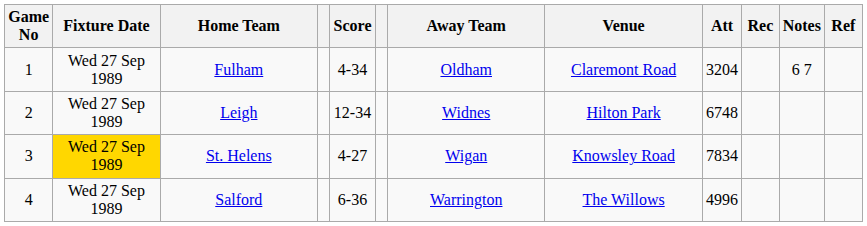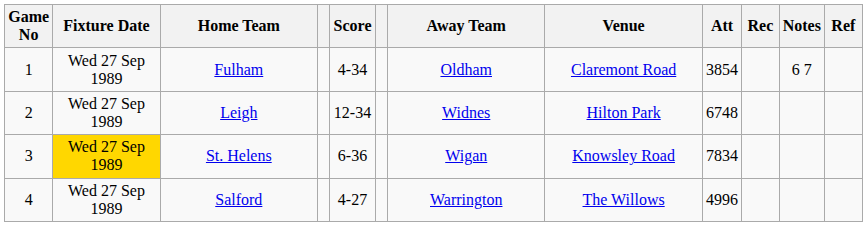Fulham | Att: 3204 -> 3854
St. Helens | Score: 4-27 -> 6-36
Salford | Score: 6-36 -> 4-27
